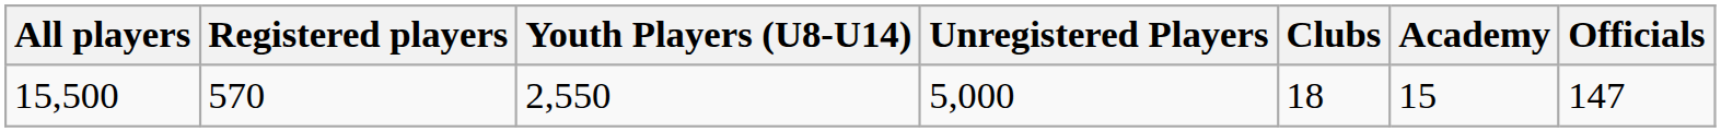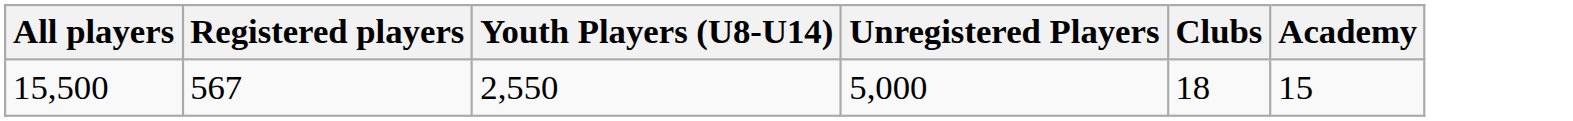- column: Officials | 147
15,500 | Registered players: 570 -> 567
